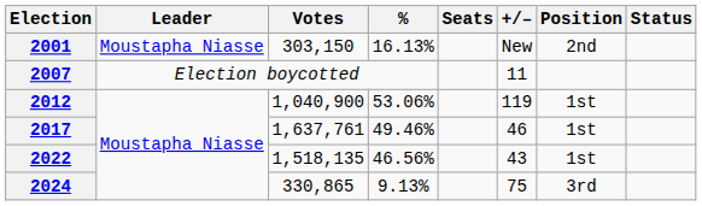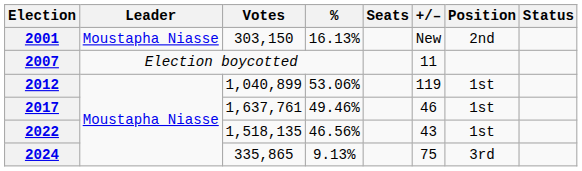2012 | Votes: 1,040,900 -> 1,040,899
2024 | Votes: 330,865 -> 335,865
